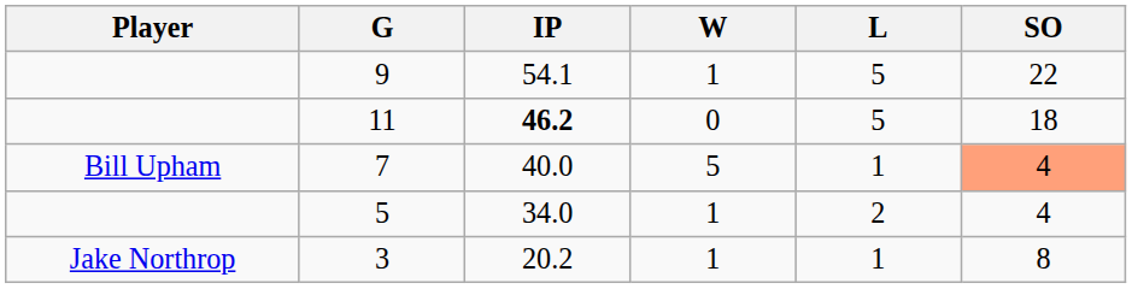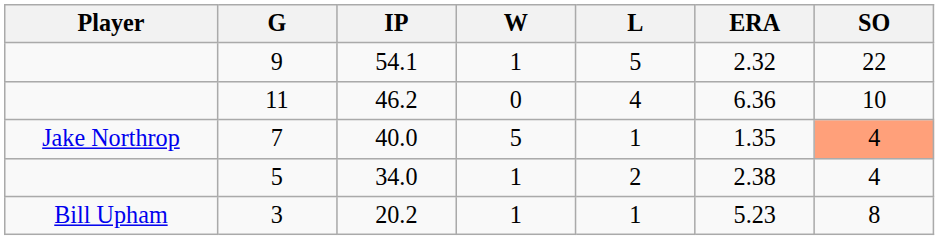+ column: ERA | 2.32 | 6.36 | 1.35 | 2.38 | 5.23
11 | IP: bold -> normal
11 | L: 5 -> 4
11 | SO: 18 -> 10
7 | Player: Bill Upham -> Jake Northrop
3 | Player: Jake Northrop -> Bill Upham
